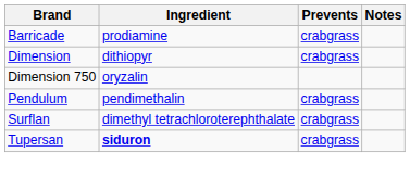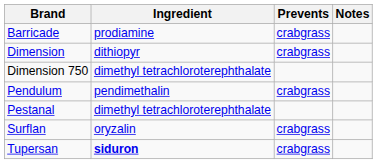Dimension 750 | Ingredient: oryzalin -> dimethyl tetrachloroterephthalate
+ row: Pestanal | dimethyl tetrachloroterephthalate
Surflan | Ingredient: dimethyl tetrachloroterephthalate -> oryzalin
